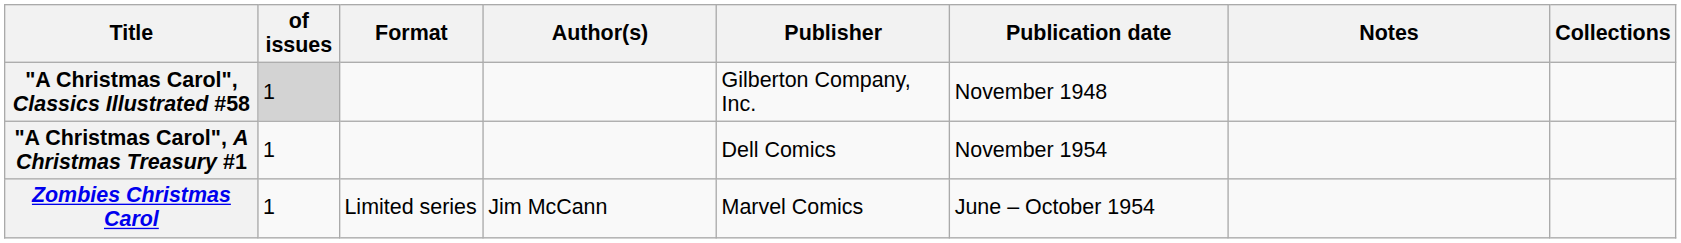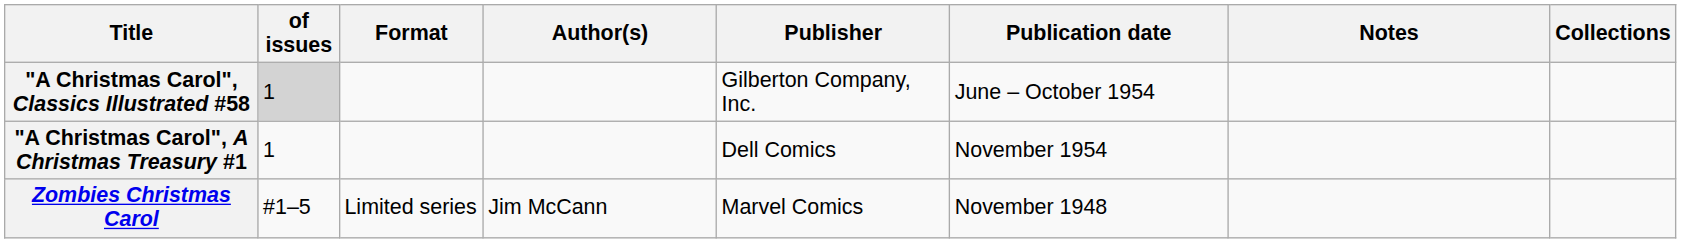"A Christmas Carol", Classics Illustrated #58 | Publication date: November 1948 -> June – October 1954
Zombies Christmas Carol | of issues: 1 -> #1–5
Zombies Christmas Carol | Publication date: June – October 1954 -> November 1948
